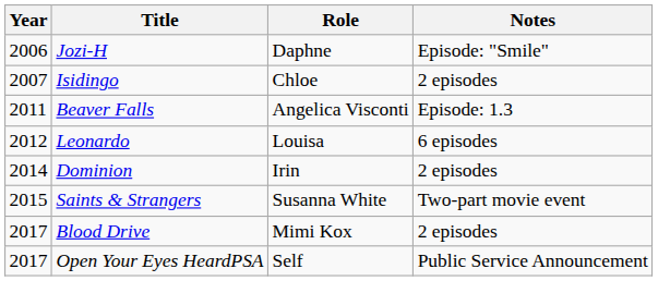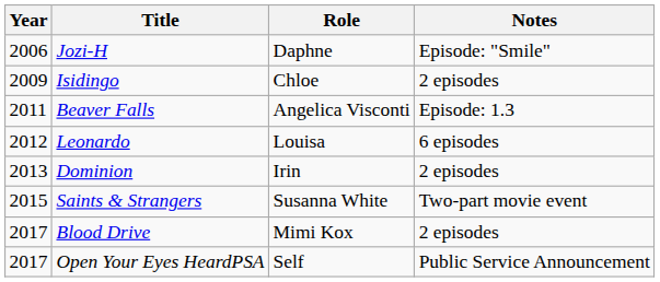Isidingo | Year: 2007 -> 2009
Dominion | Year: 2014 -> 2013
